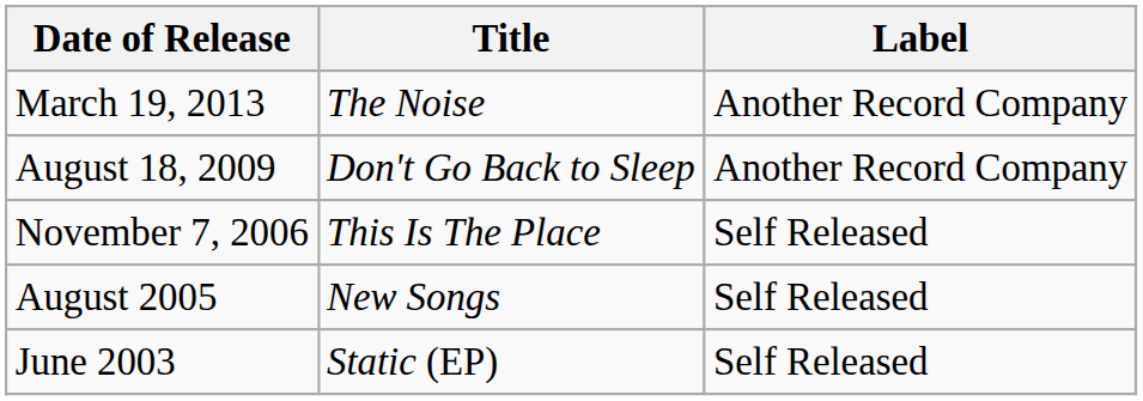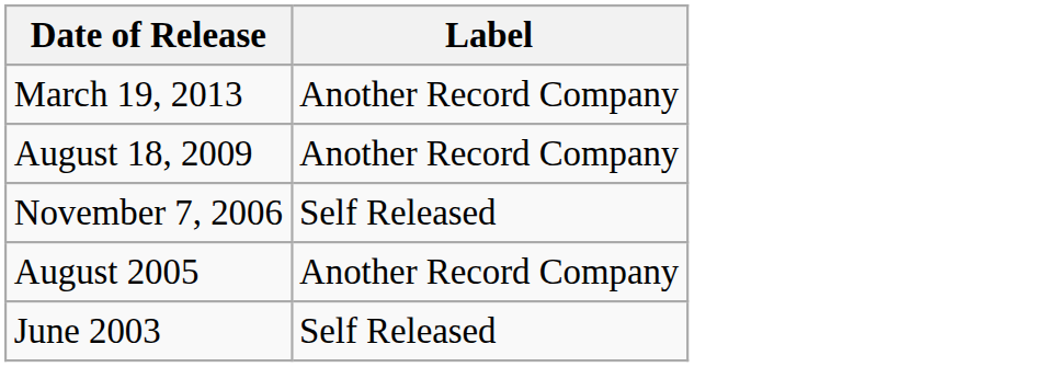- column: Title | The Noise | Don't Go Back to Sleep | This Is The Place | New Songs | Static (EP)
August 2005 | Label: Self Released -> Another Record Company
